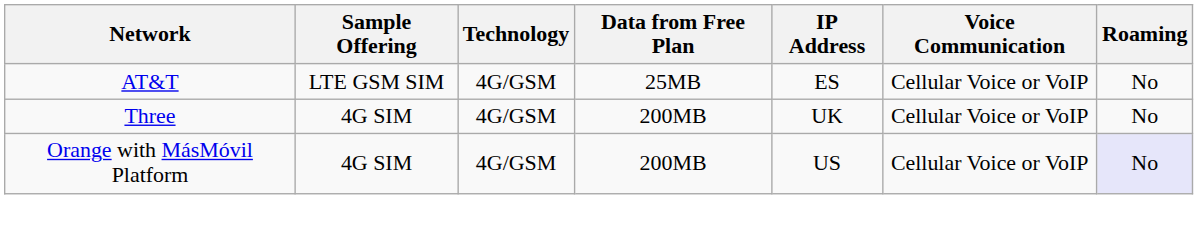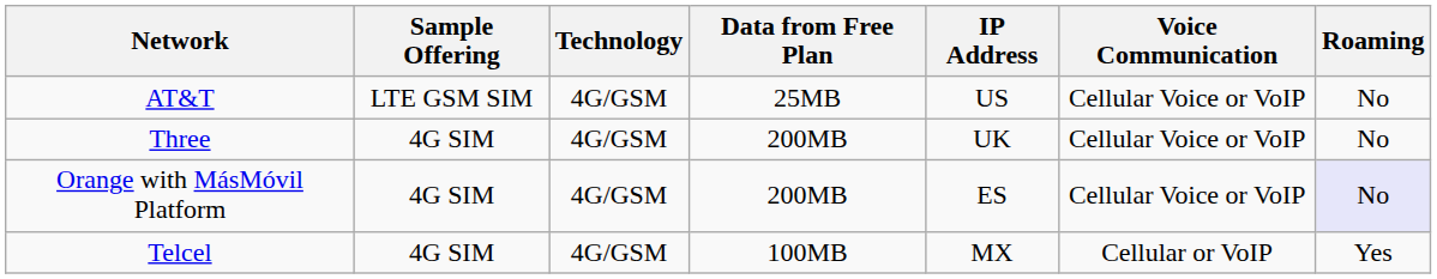AT&T | IP Address: ES -> US
Orange with MásMóvil Platform | IP Address: US -> ES
+ row: Telcel | 4G SIM | 4G/GSM | 100MB | MX | Cellular or VoIP | Yes
